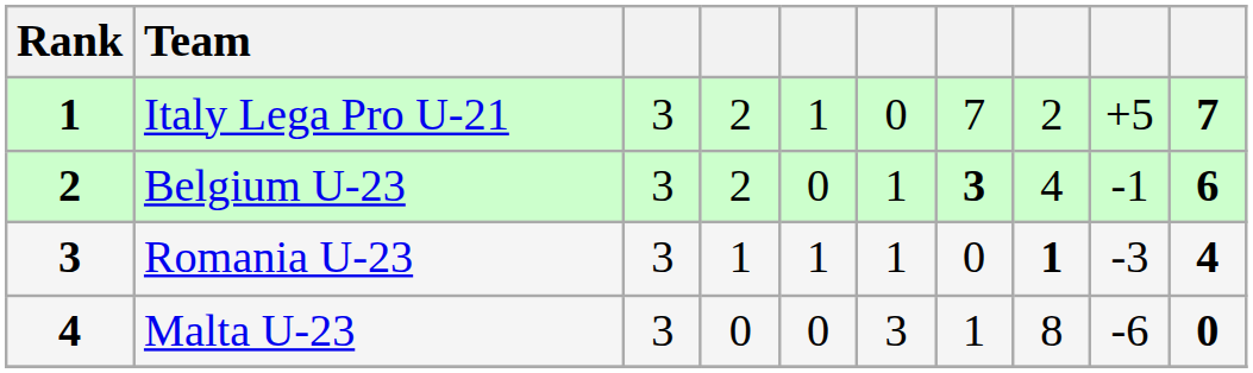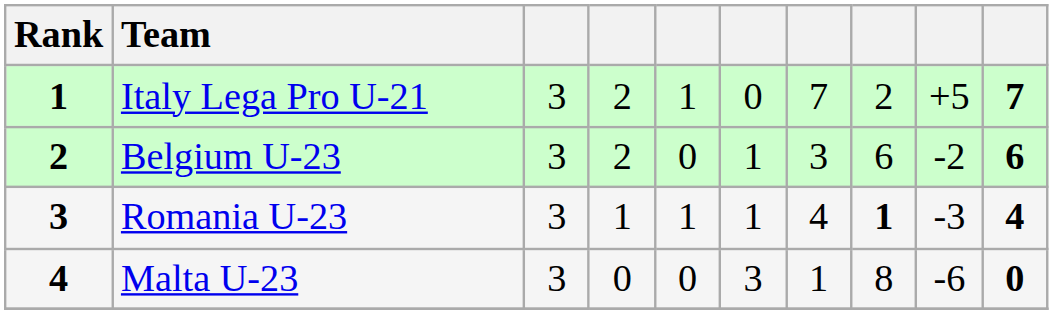Belgium U-23 | column 7: bold -> normal
Belgium U-23 | column 8: 4 -> 6
Belgium U-23 | column 9: -1 -> -2
Romania U-23 | column 7: 0 -> 4
